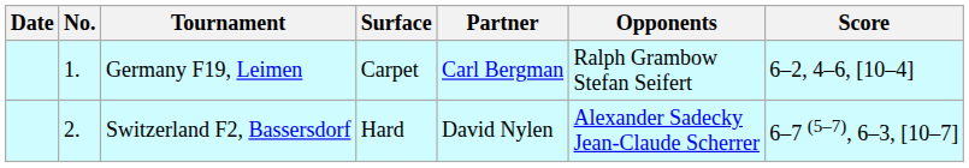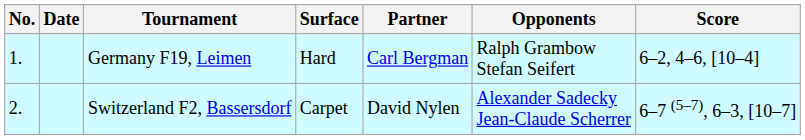columns swapped: No. <-> Date
Germany F19, Leimen | Surface: Carpet -> Hard
Switzerland F2, Bassersdorf | Surface: Hard -> Carpet
